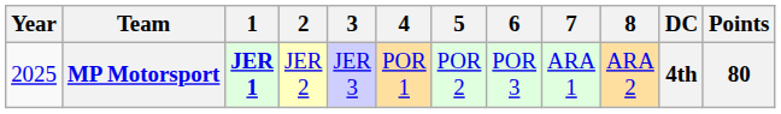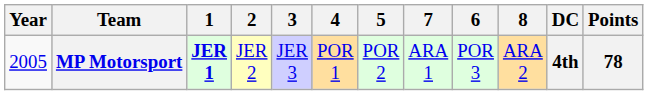columns swapped: 6 <-> 7
MP Motorsport | Year: 2025 -> 2005
MP Motorsport | Points: 80 -> 78
